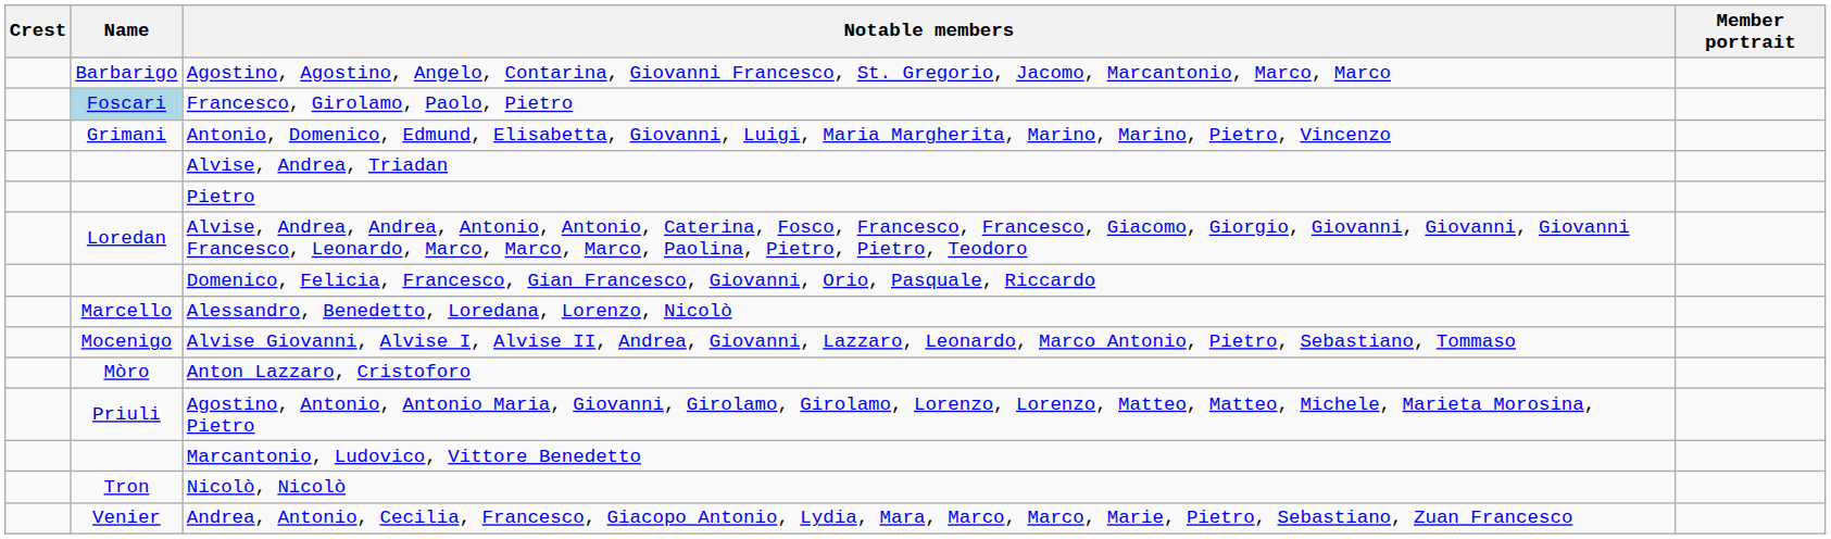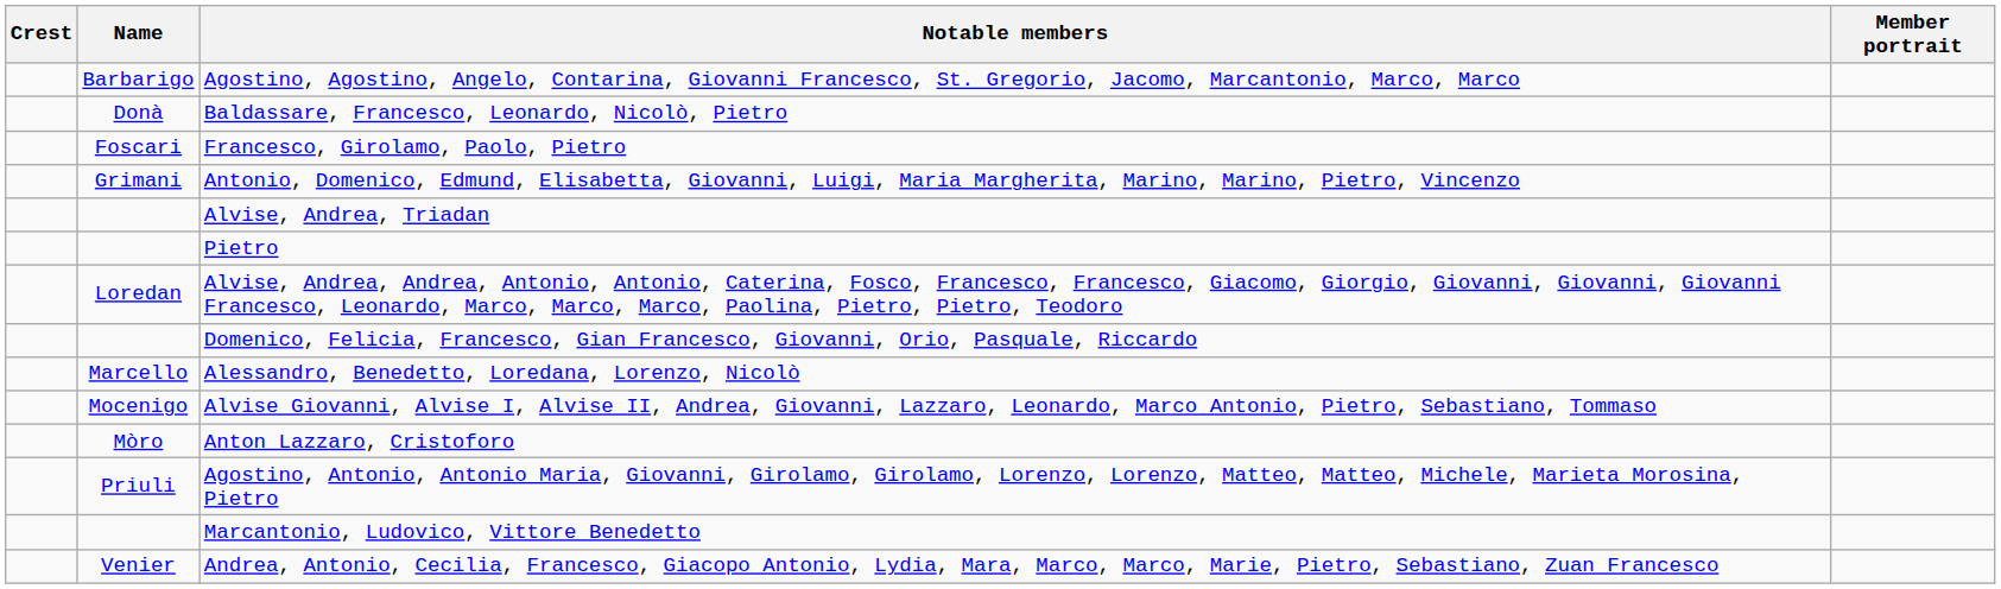+ row: Donà | Baldassare, Francesco, Leonardo, Nicolò, Pietro
Francesco, Girolamo, Paolo, Pietro | Name: lightblue background -> no background
- row: Tron | Nicolò, Nicolò
